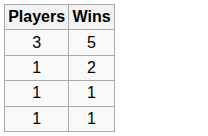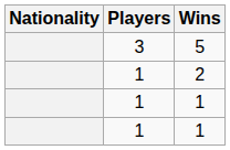+ column: Nationality
